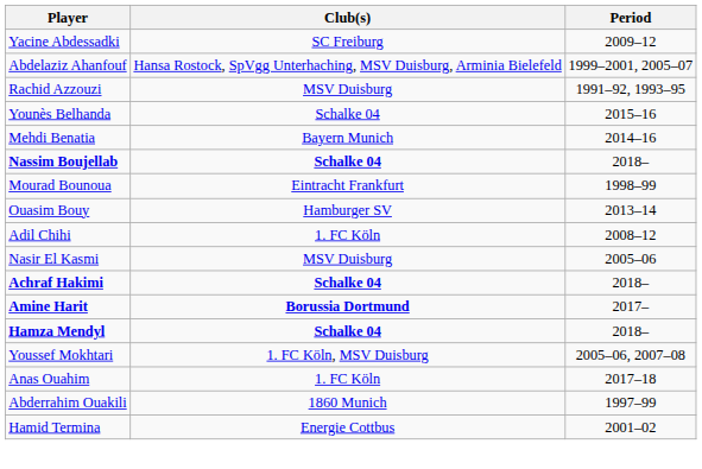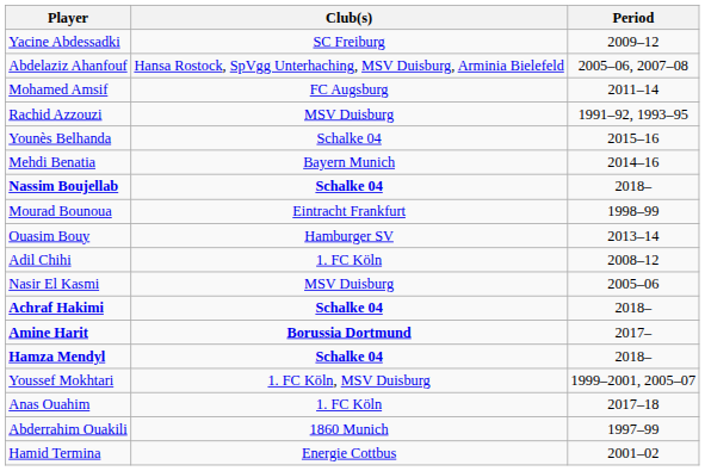Abdelaziz Ahanfouf | Period: 1999–2001, 2005–07 -> 2005–06, 2007–08
+ row: Mohamed Amsif | FC Augsburg | 2011–14
Youssef Mokhtari | Period: 2005–06, 2007–08 -> 1999–2001, 2005–07
